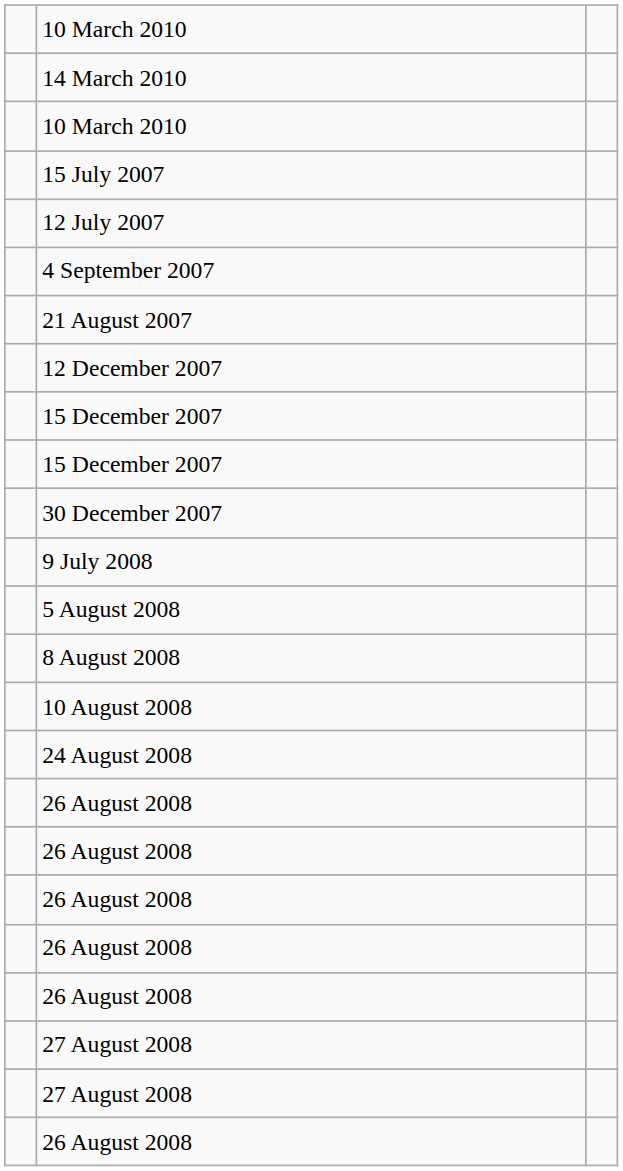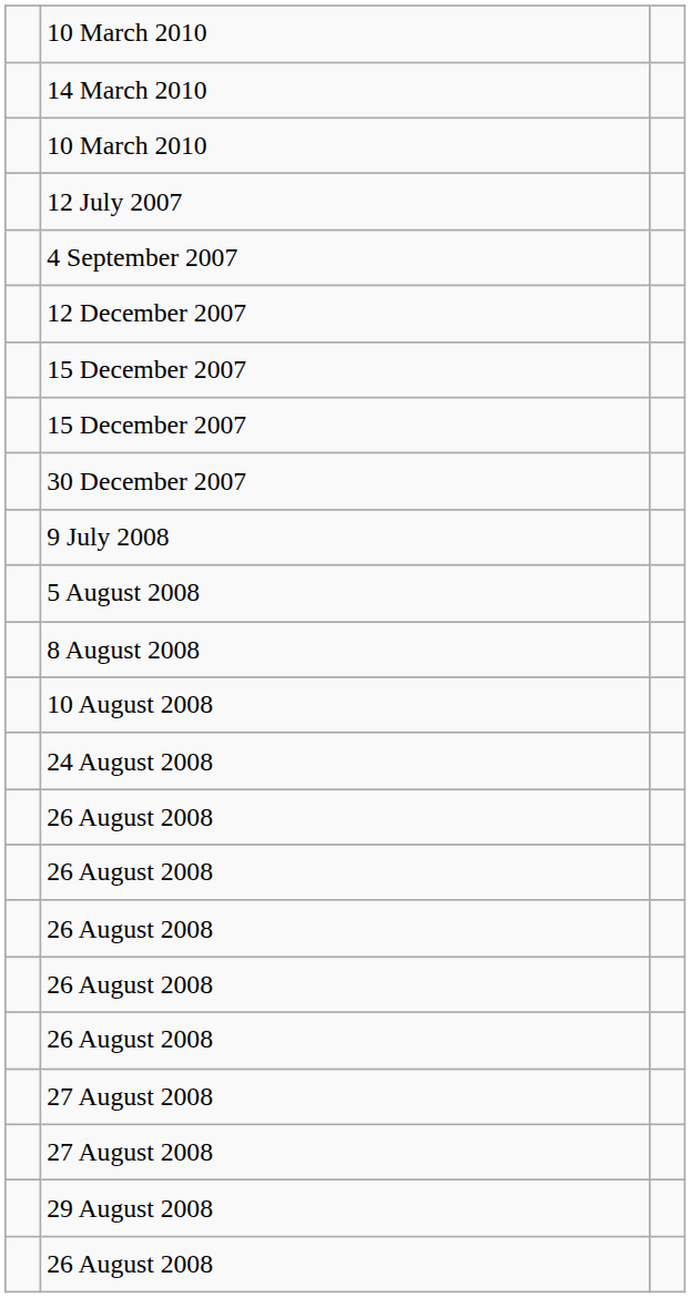- row: 15 July 2007
- row: 21 August 2007
+ row: 29 August 2008
